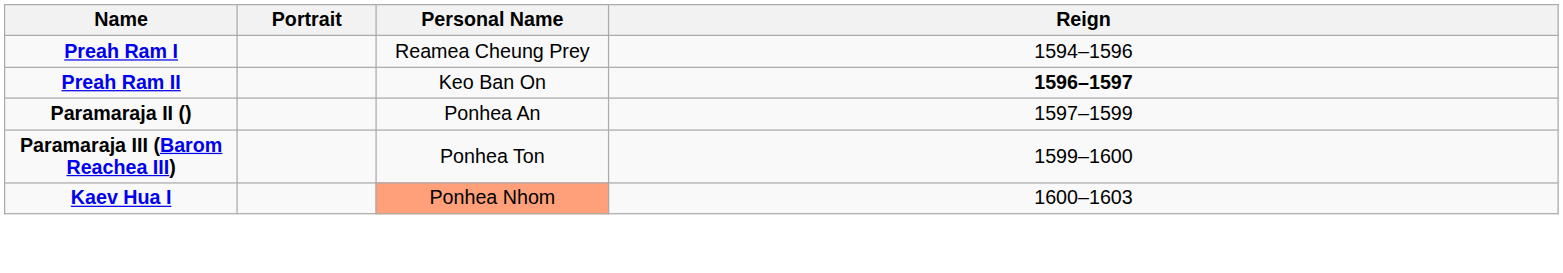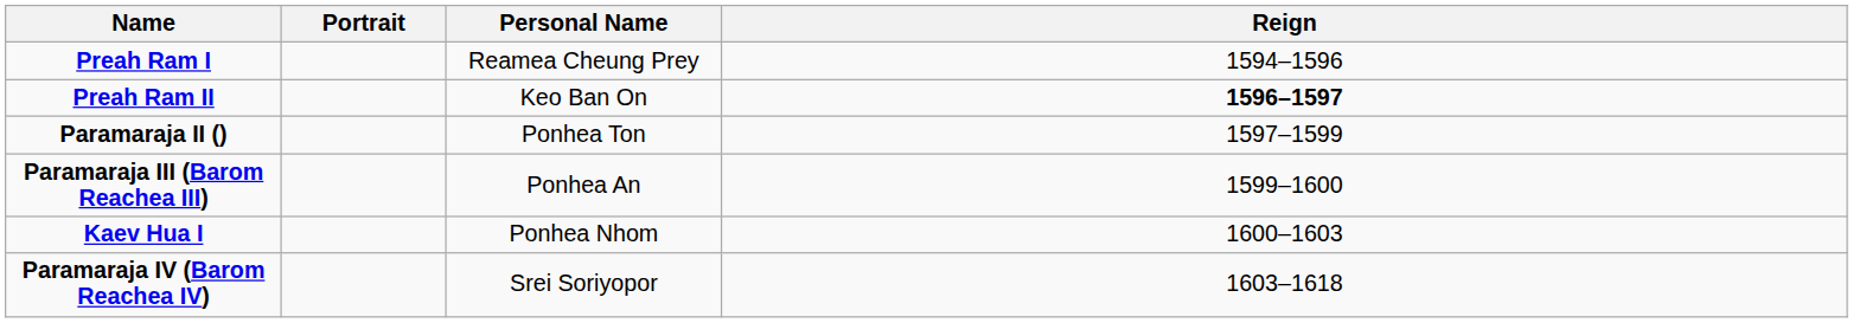Paramaraja II () | Personal Name: Ponhea An -> Ponhea Ton
Paramaraja III (Barom Reachea III) | Personal Name: Ponhea Ton -> Ponhea An
Kaev Hua I | Personal Name: lightsalmon background -> no background
+ row: Paramaraja IV (Barom Reachea IV) | Srei Soriyopor | 1603–1618
